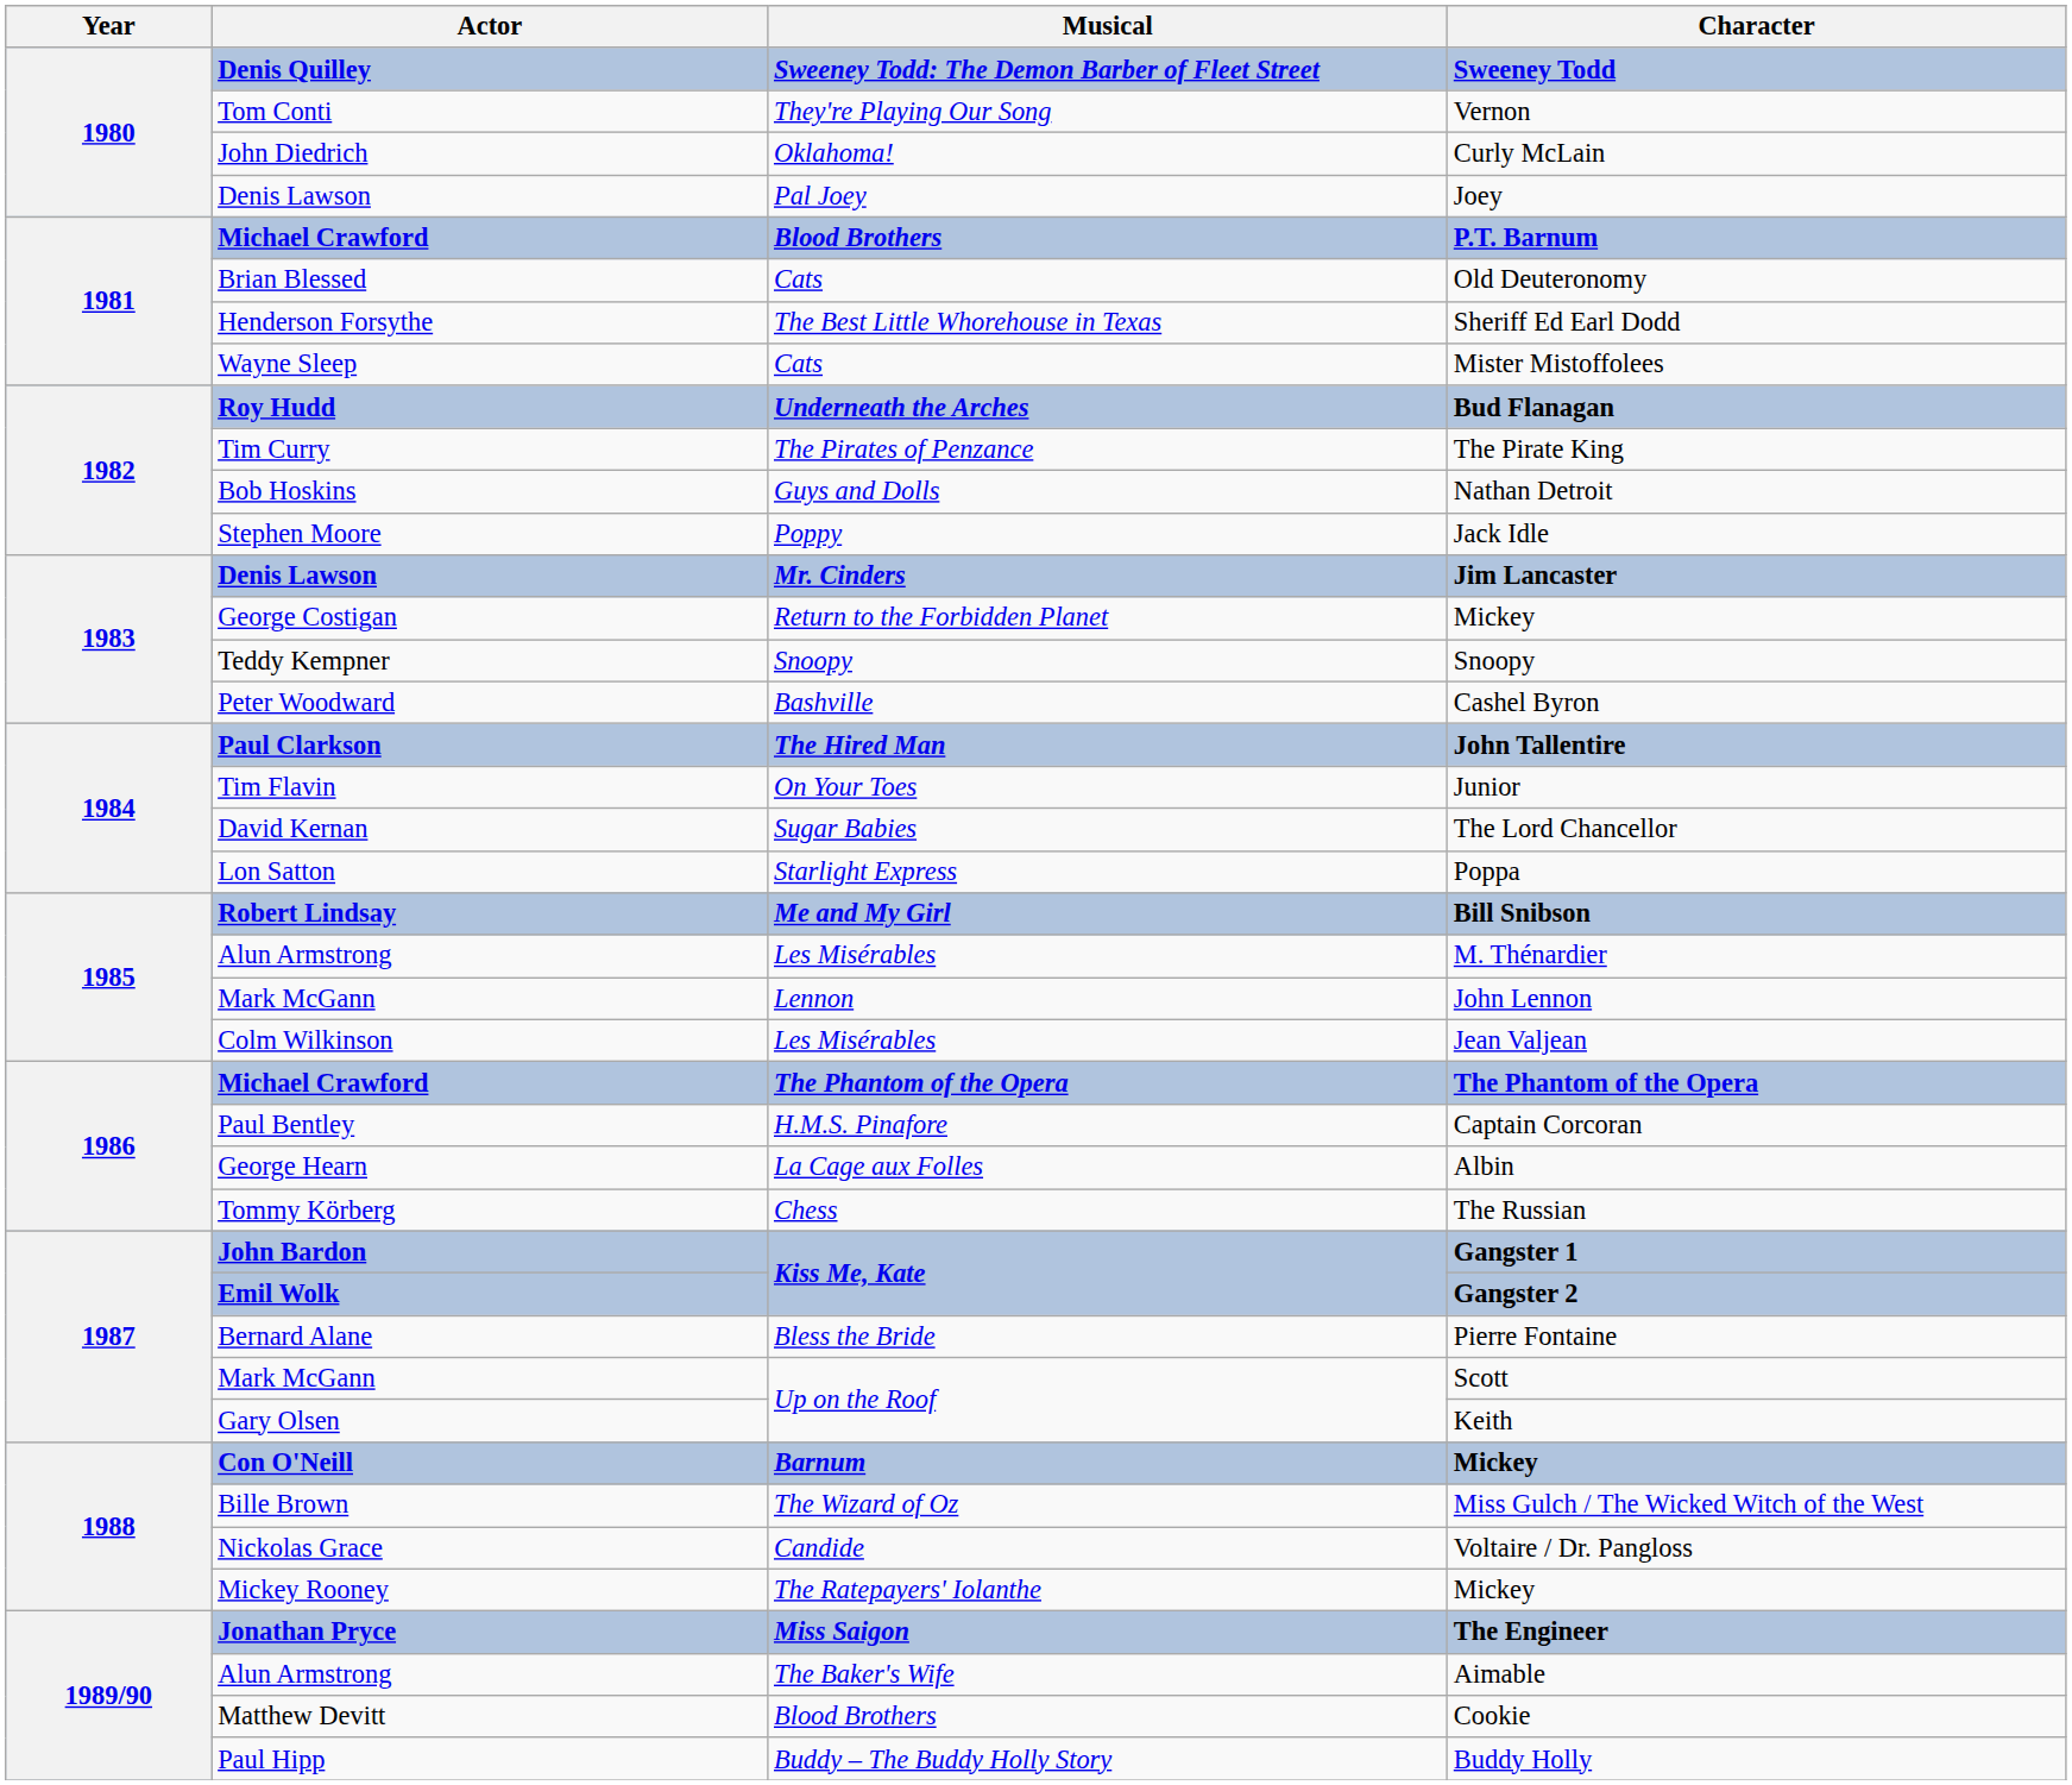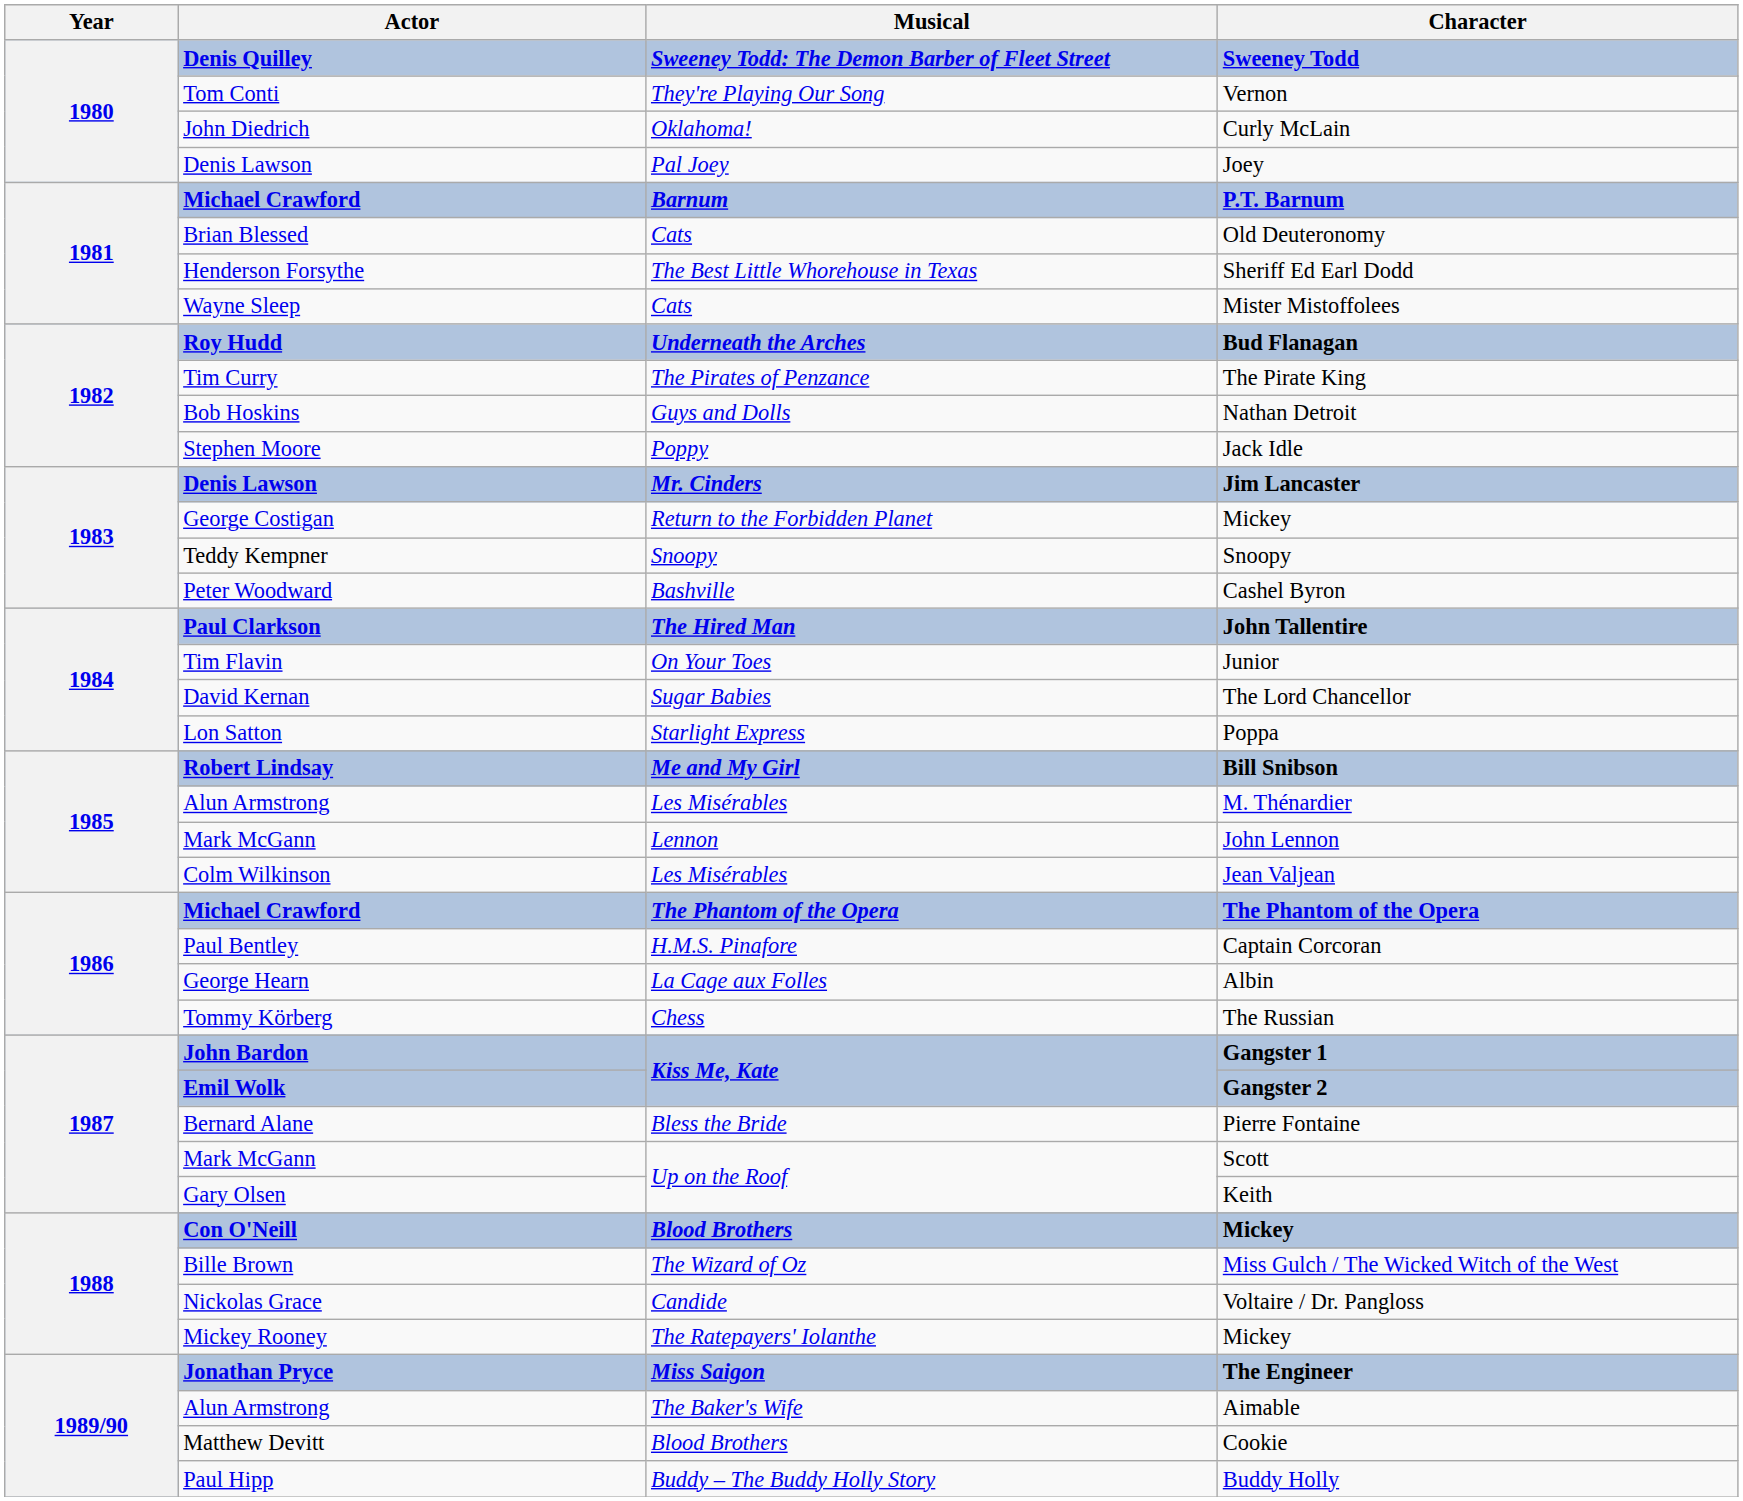P.T. Barnum | Musical: Blood Brothers -> Barnum
Con O'Neill / Mickey | Musical: Barnum -> Blood Brothers
